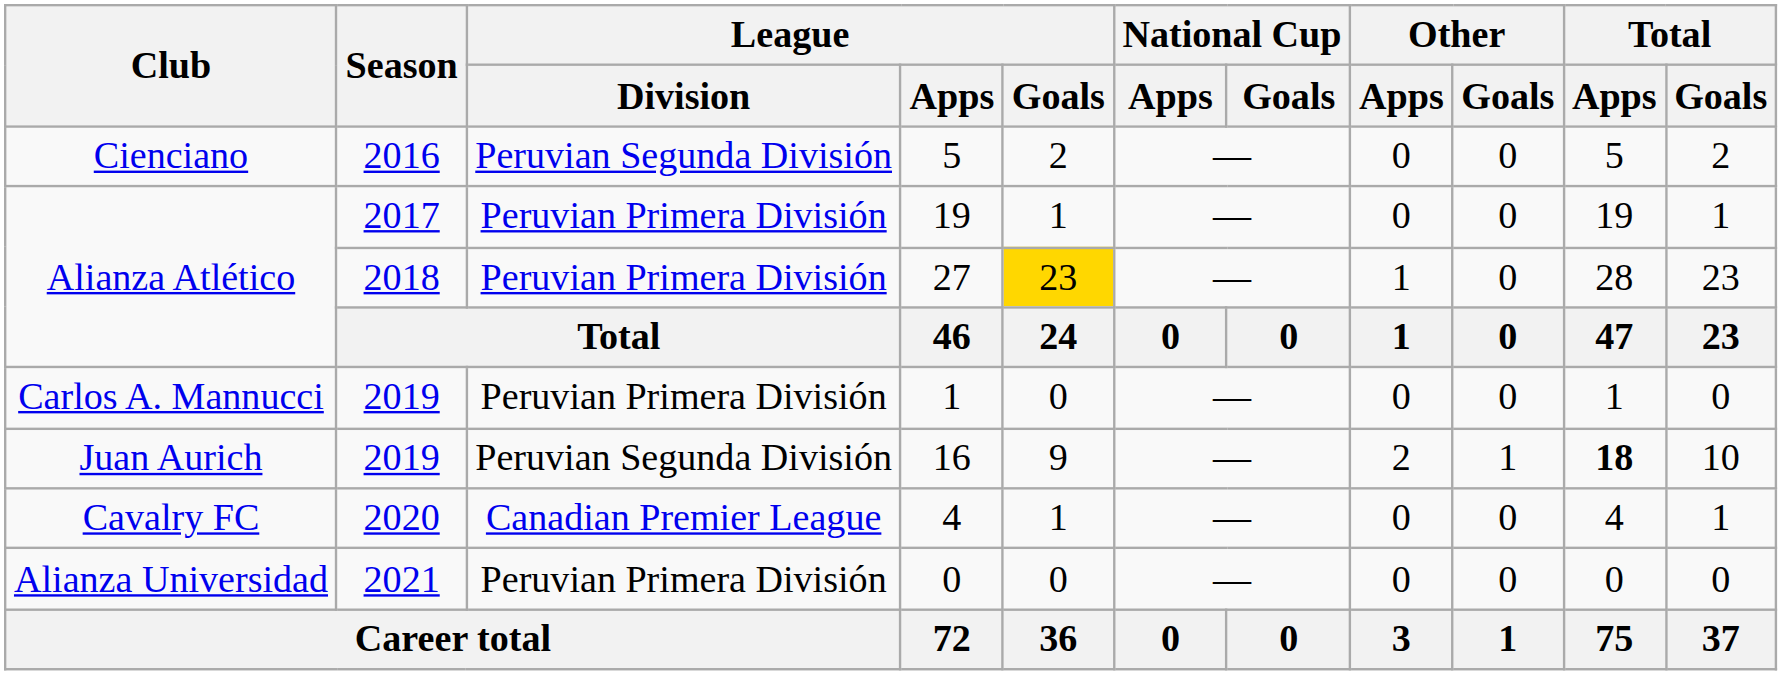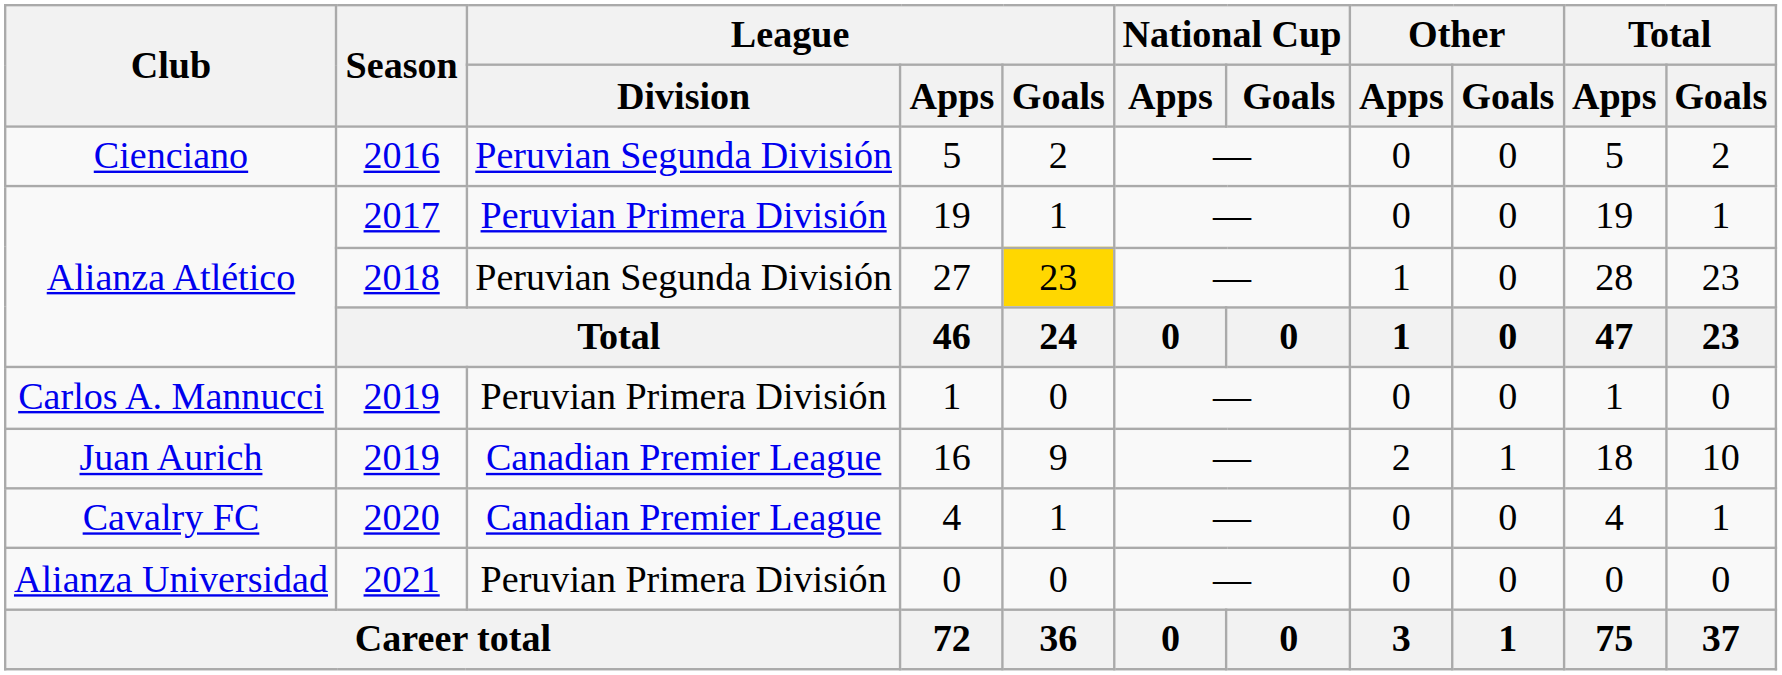27 | League / Division: Peruvian Primera División -> Peruvian Segunda División
16 | League / Division: Peruvian Segunda División -> Canadian Premier League
16 | Total / Apps: bold -> normal
